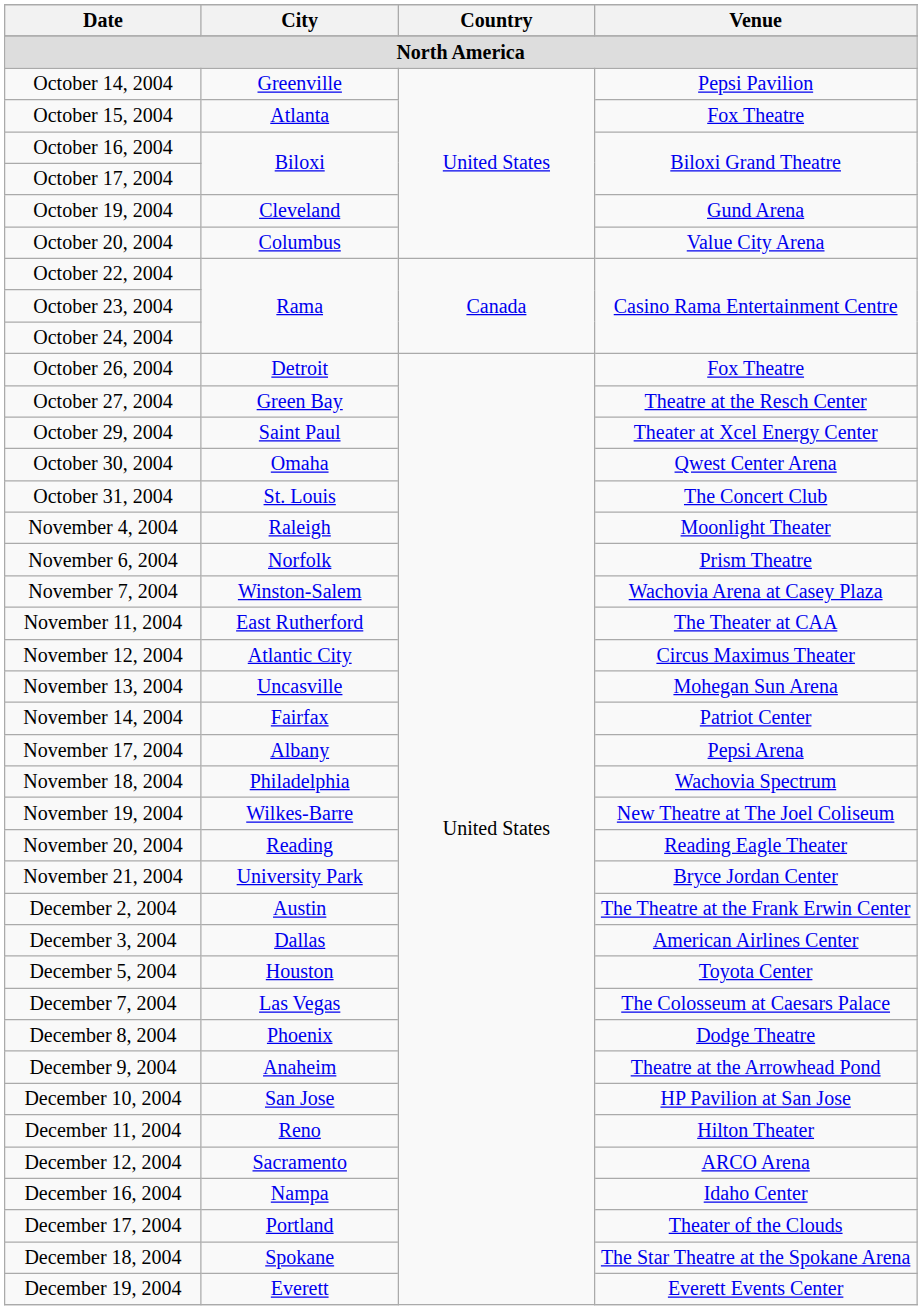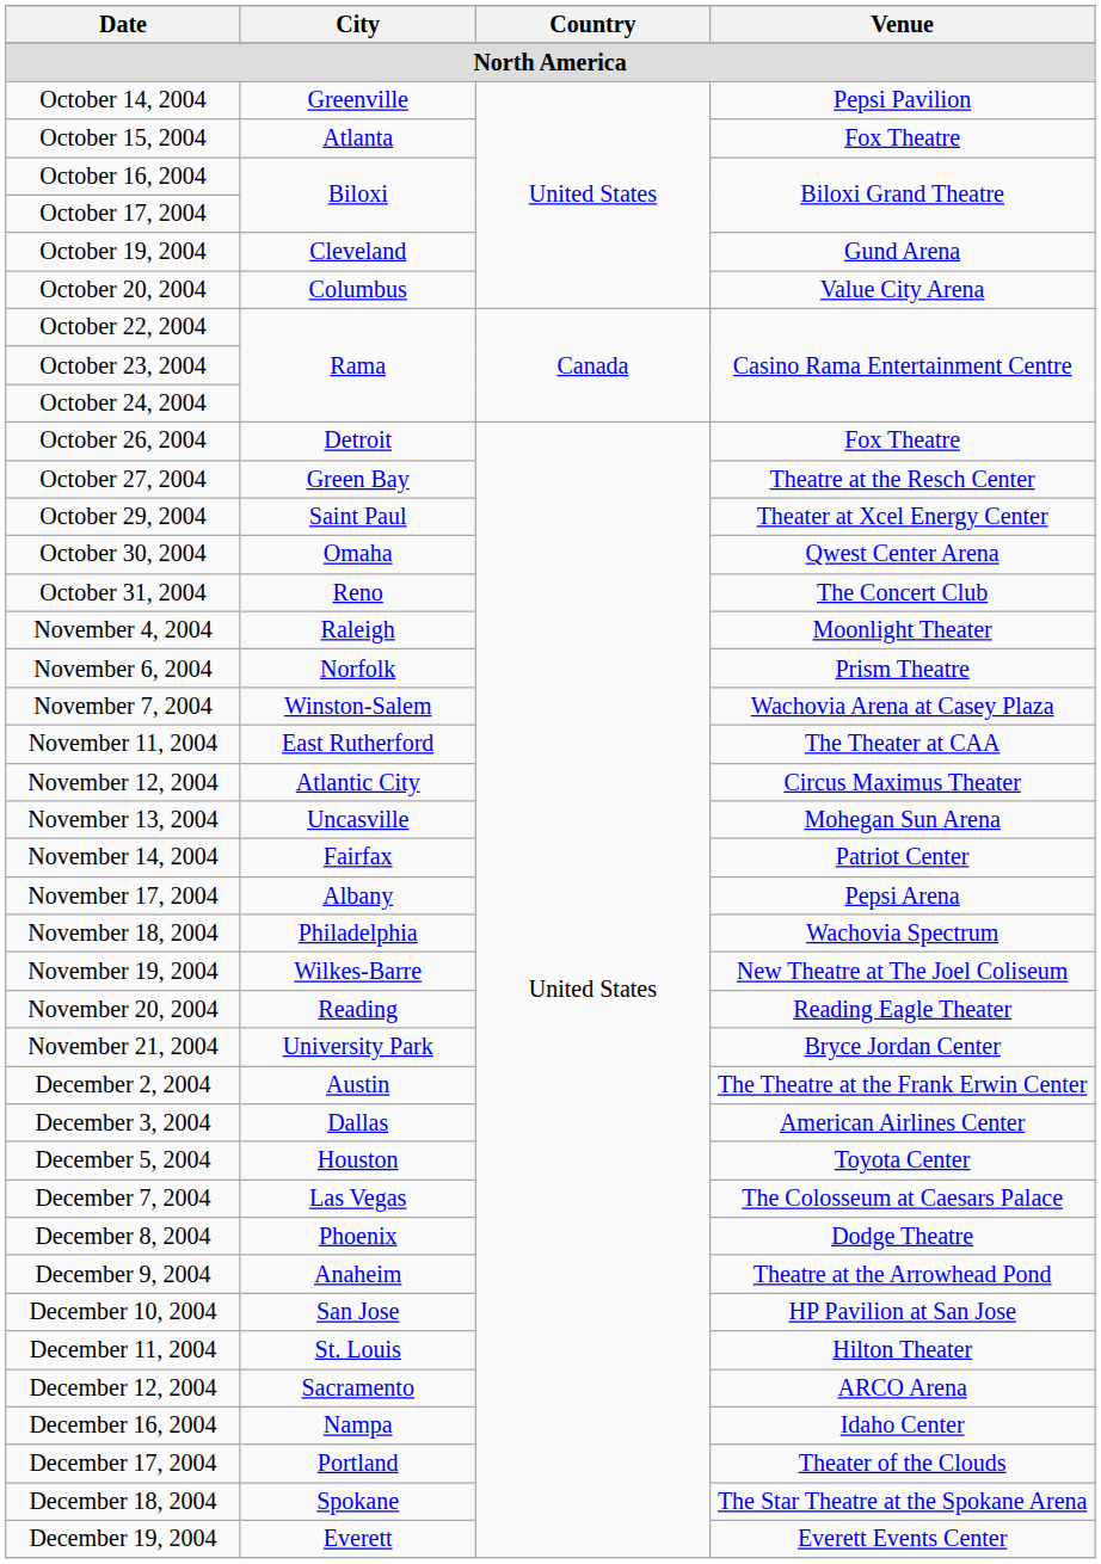October 31, 2004 | City: St. Louis -> Reno
December 11, 2004 | City: Reno -> St. Louis
